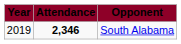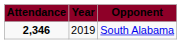columns swapped: Attendance <-> Year
